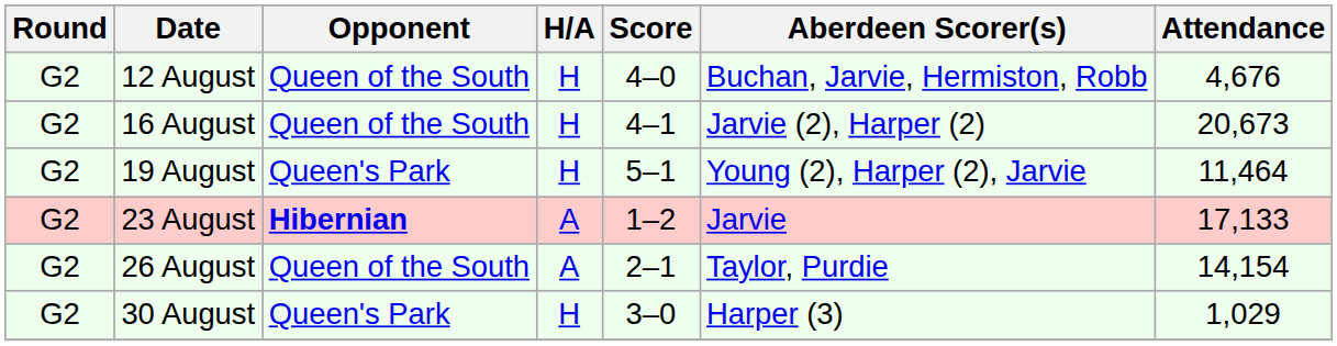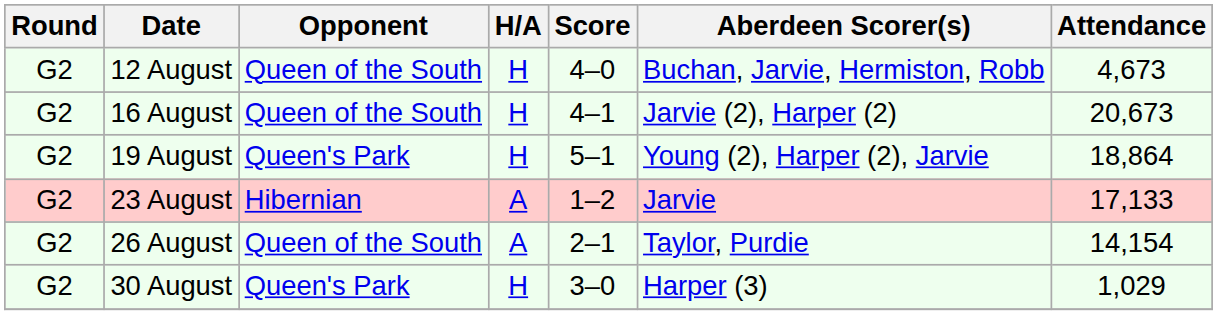12 August | Attendance: 4,676 -> 4,673
19 August | Attendance: 11,464 -> 18,864
23 August | Opponent: bold -> normal
